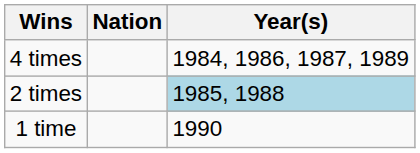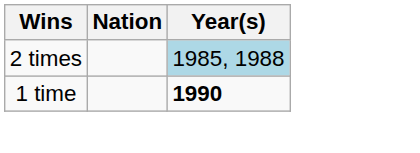- row: 4 times | 1984, 1986, 1987, 1989
1 time | Year(s): normal -> bold
